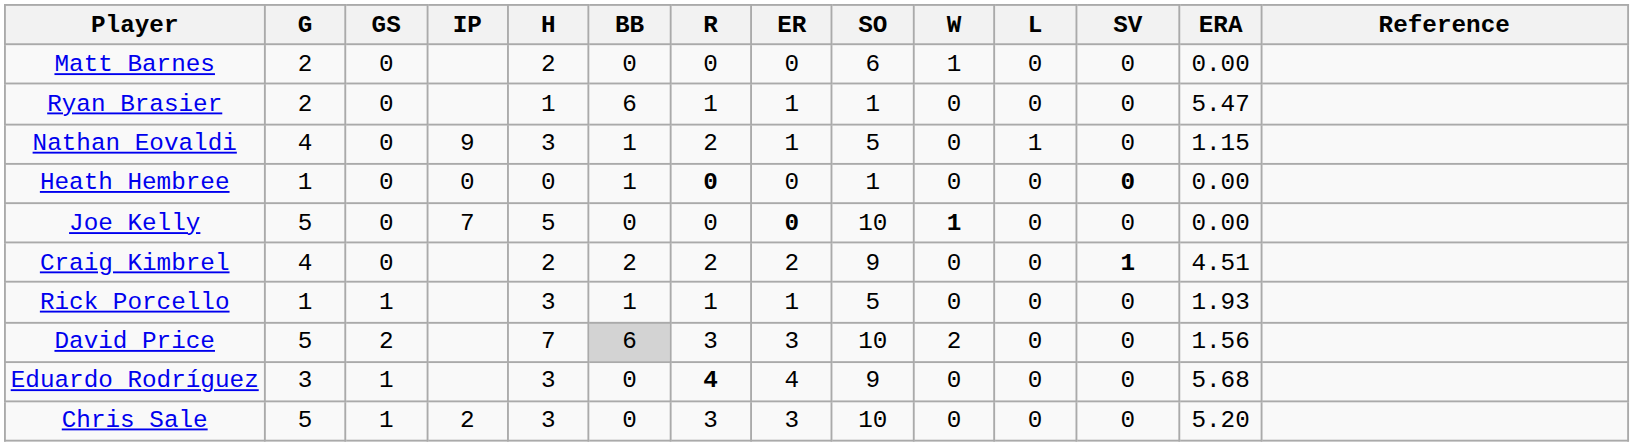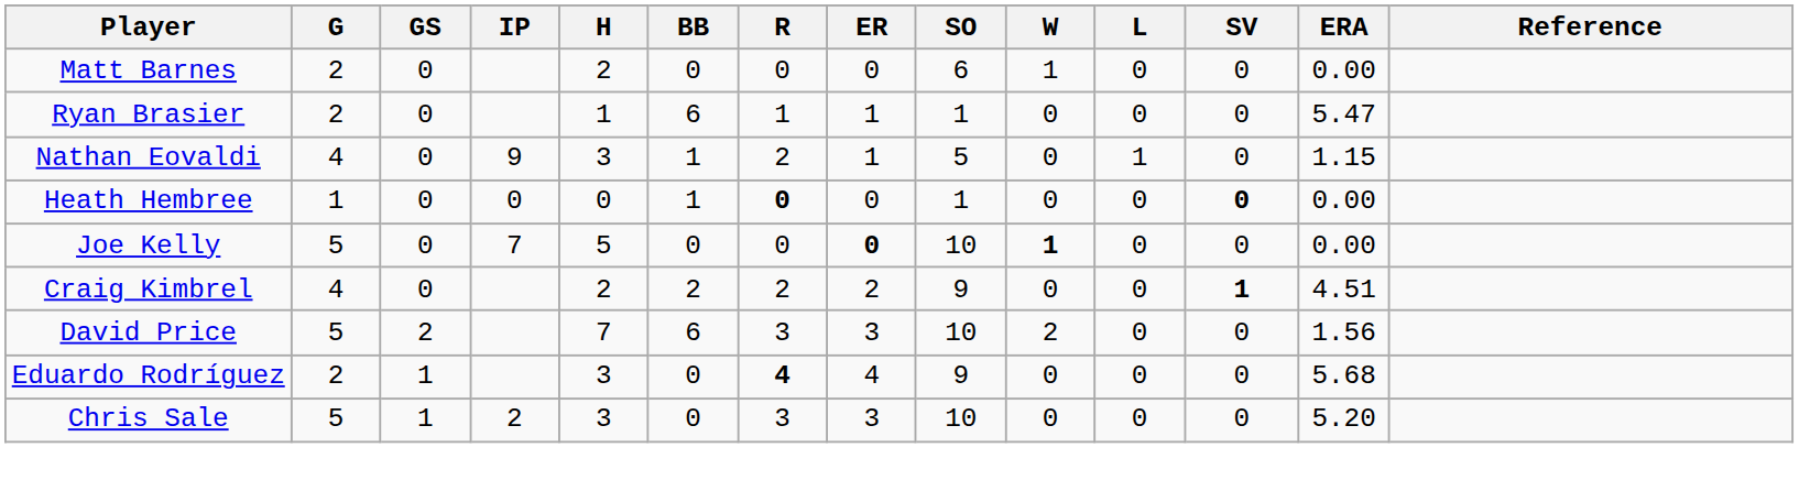- row: Rick Porcello | 1 | 1 | 3 | 1 | 1 | 1 | 5 | 0 | 0 | 0 | 1.93
David Price | BB: lightgrey background -> no background
Eduardo Rodríguez | G: 3 -> 2
